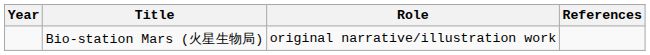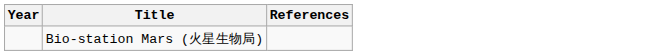- column: Role | original narrative/illustration work
